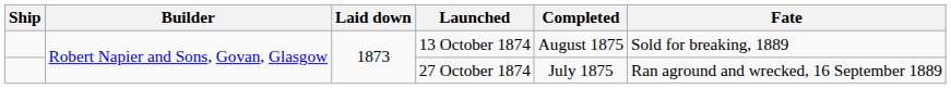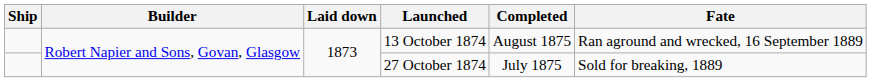13 October 1874 | Fate: Sold for breaking, 1889 -> Ran aground and wrecked, 16 September 1889
27 October 1874 | Fate: Ran aground and wrecked, 16 September 1889 -> Sold for breaking, 1889
